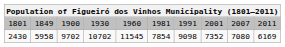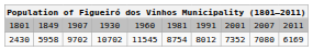1801 | column 3: 1900 -> 1907
2430 | column 6: 7854 -> 8754
2430 | column 7: 9098 -> 8012
